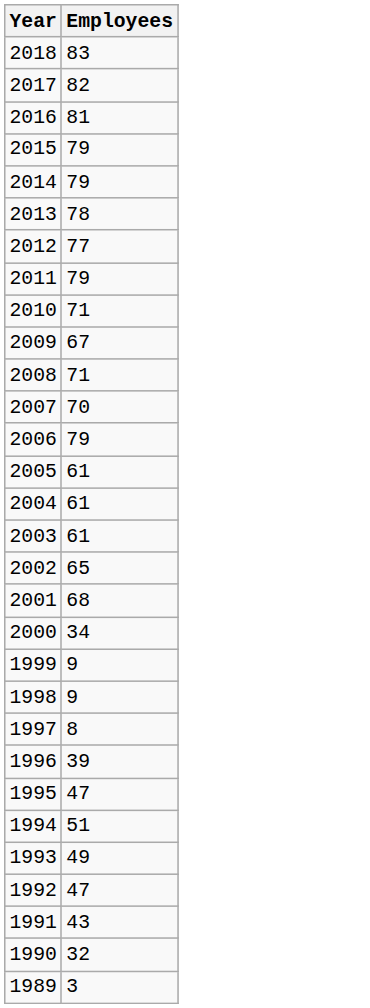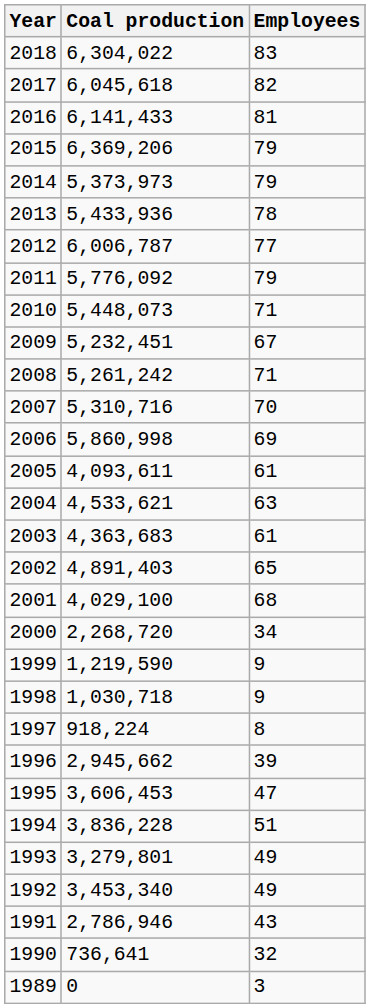+ column: Coal production | 6,304,022 | 6,045,618 | 6,141,433 | 6,369,206 | 5,373,973 | 5,433,936 | 6,006,787 | 5,776,092 | 5,448,073 | 5,232,451 | 5,261,242 | 5,310,716 | 5,860,998 | 4,093,611 | 4,533,621 | 4,363,683 | 4,891,403 | 4,029,100 | 2,268,720 | 1,219,590 | 1,030,718 | 918,224 | 2,945,662 | 3,606,453 | 3,836,228 | 3,279,801 | 3,453,340 | 2,786,946 | 736,641 | 0
2006 | Employees: 79 -> 69
2004 | Employees: 61 -> 63
1992 | Employees: 47 -> 49
